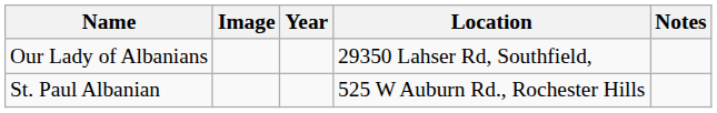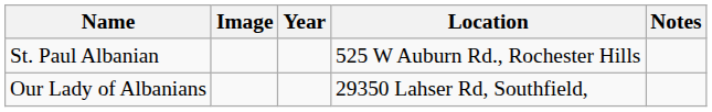rows swapped: Our Lady of Albanians <-> St. Paul Albanian
